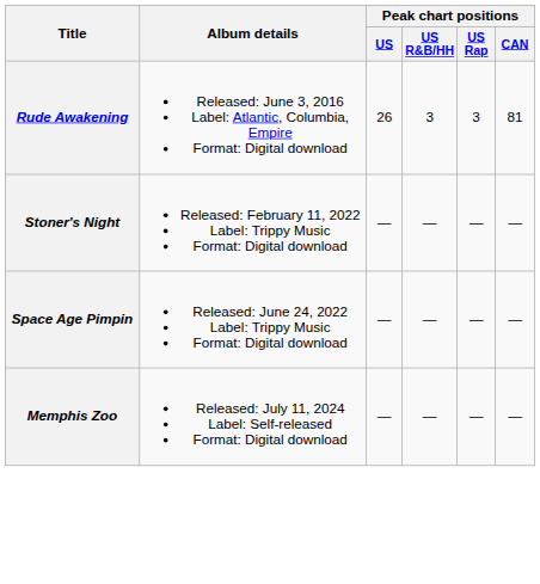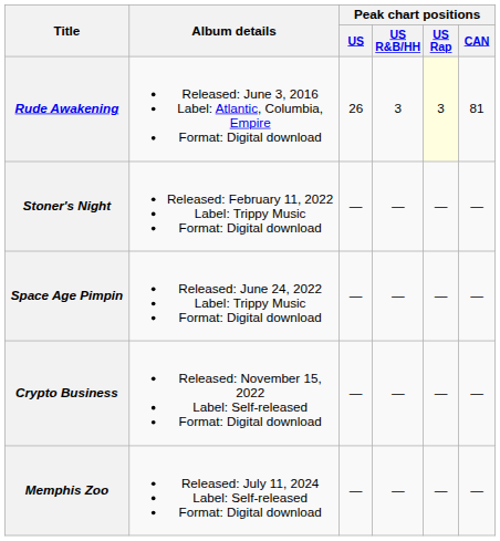Rude Awakening | Peak chart positions / US Rap: no background -> lightyellow background
+ row: Crypto Business | Released: November 15, 2022 Label: Self-released Format: Digital download | — | — | — | —
